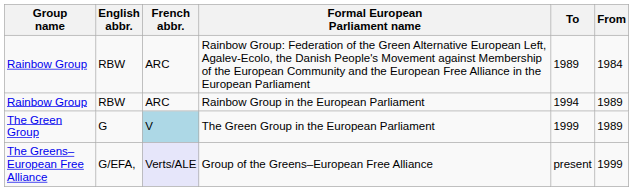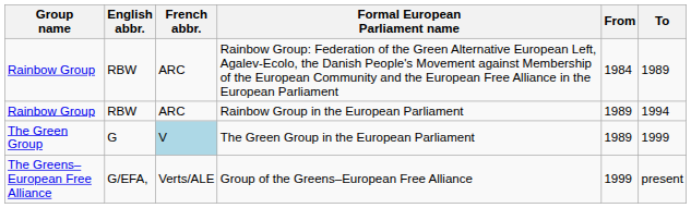columns swapped: From <-> To
Group of the Greens–European Free Alliance | French abbr.: lavender background -> no background
